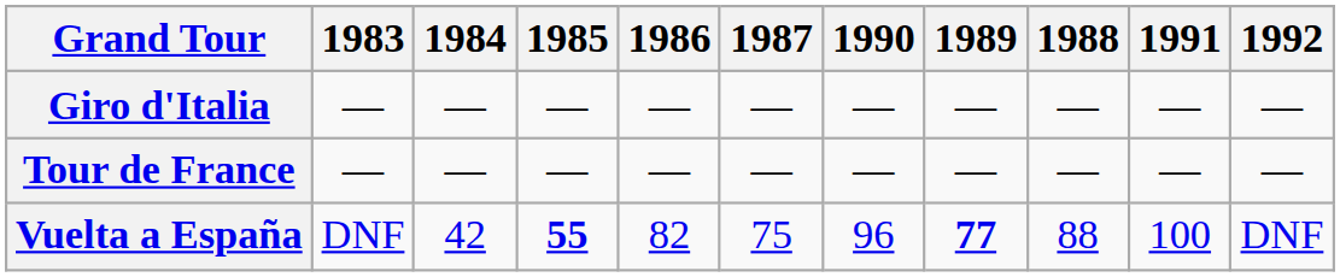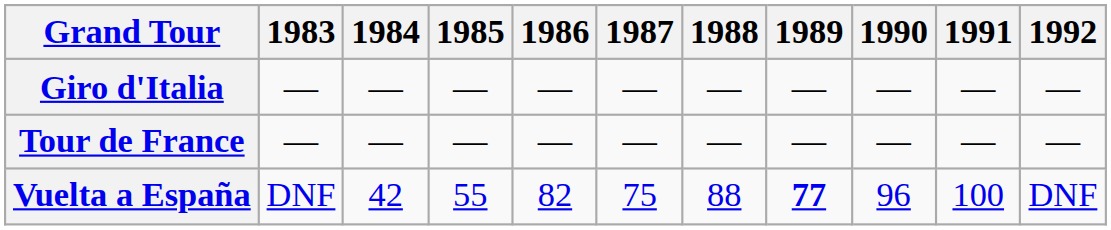columns swapped: 1988 <-> 1990
Vuelta a España | 1985: bold -> normal
